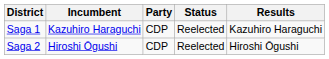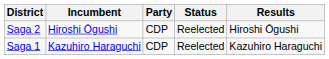rows swapped: Saga 1 <-> Saga 2
